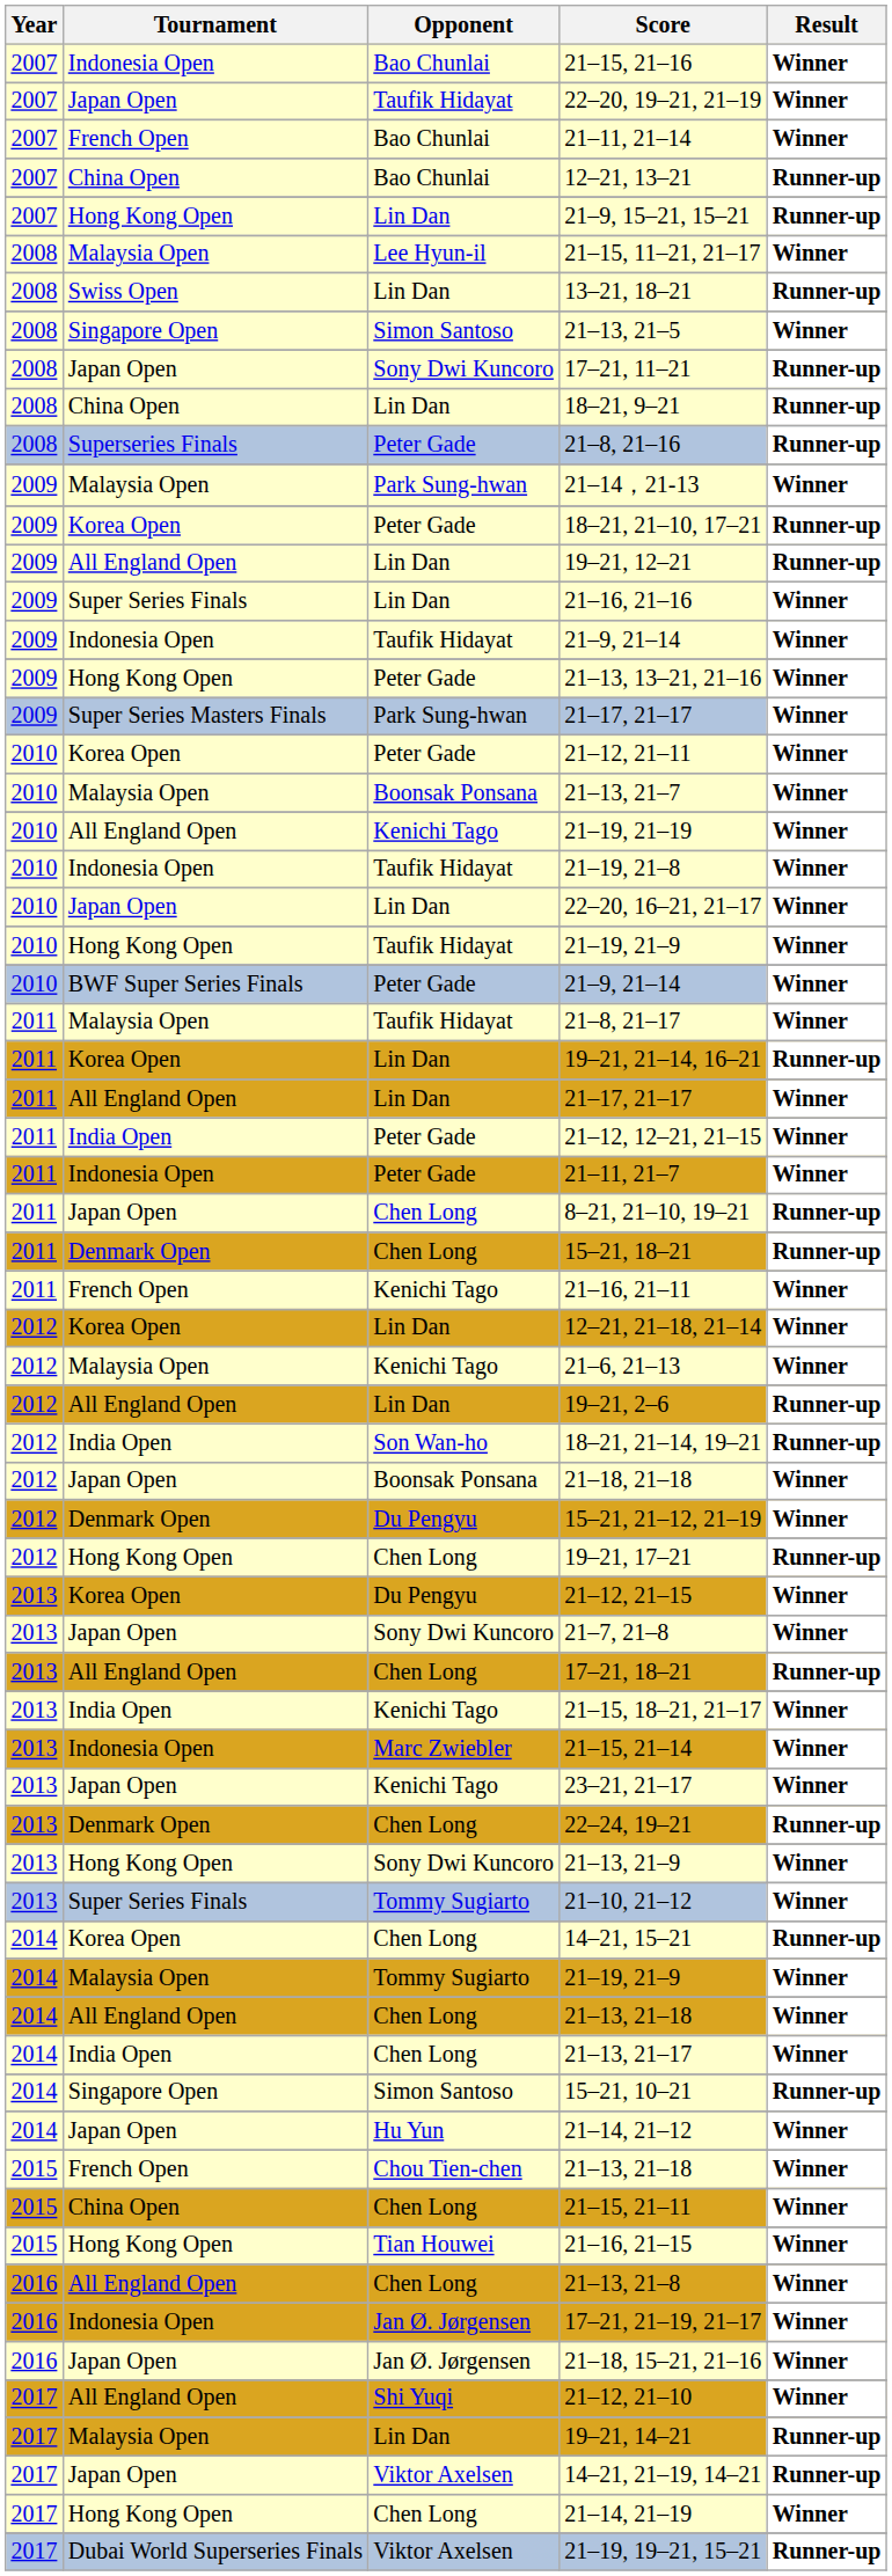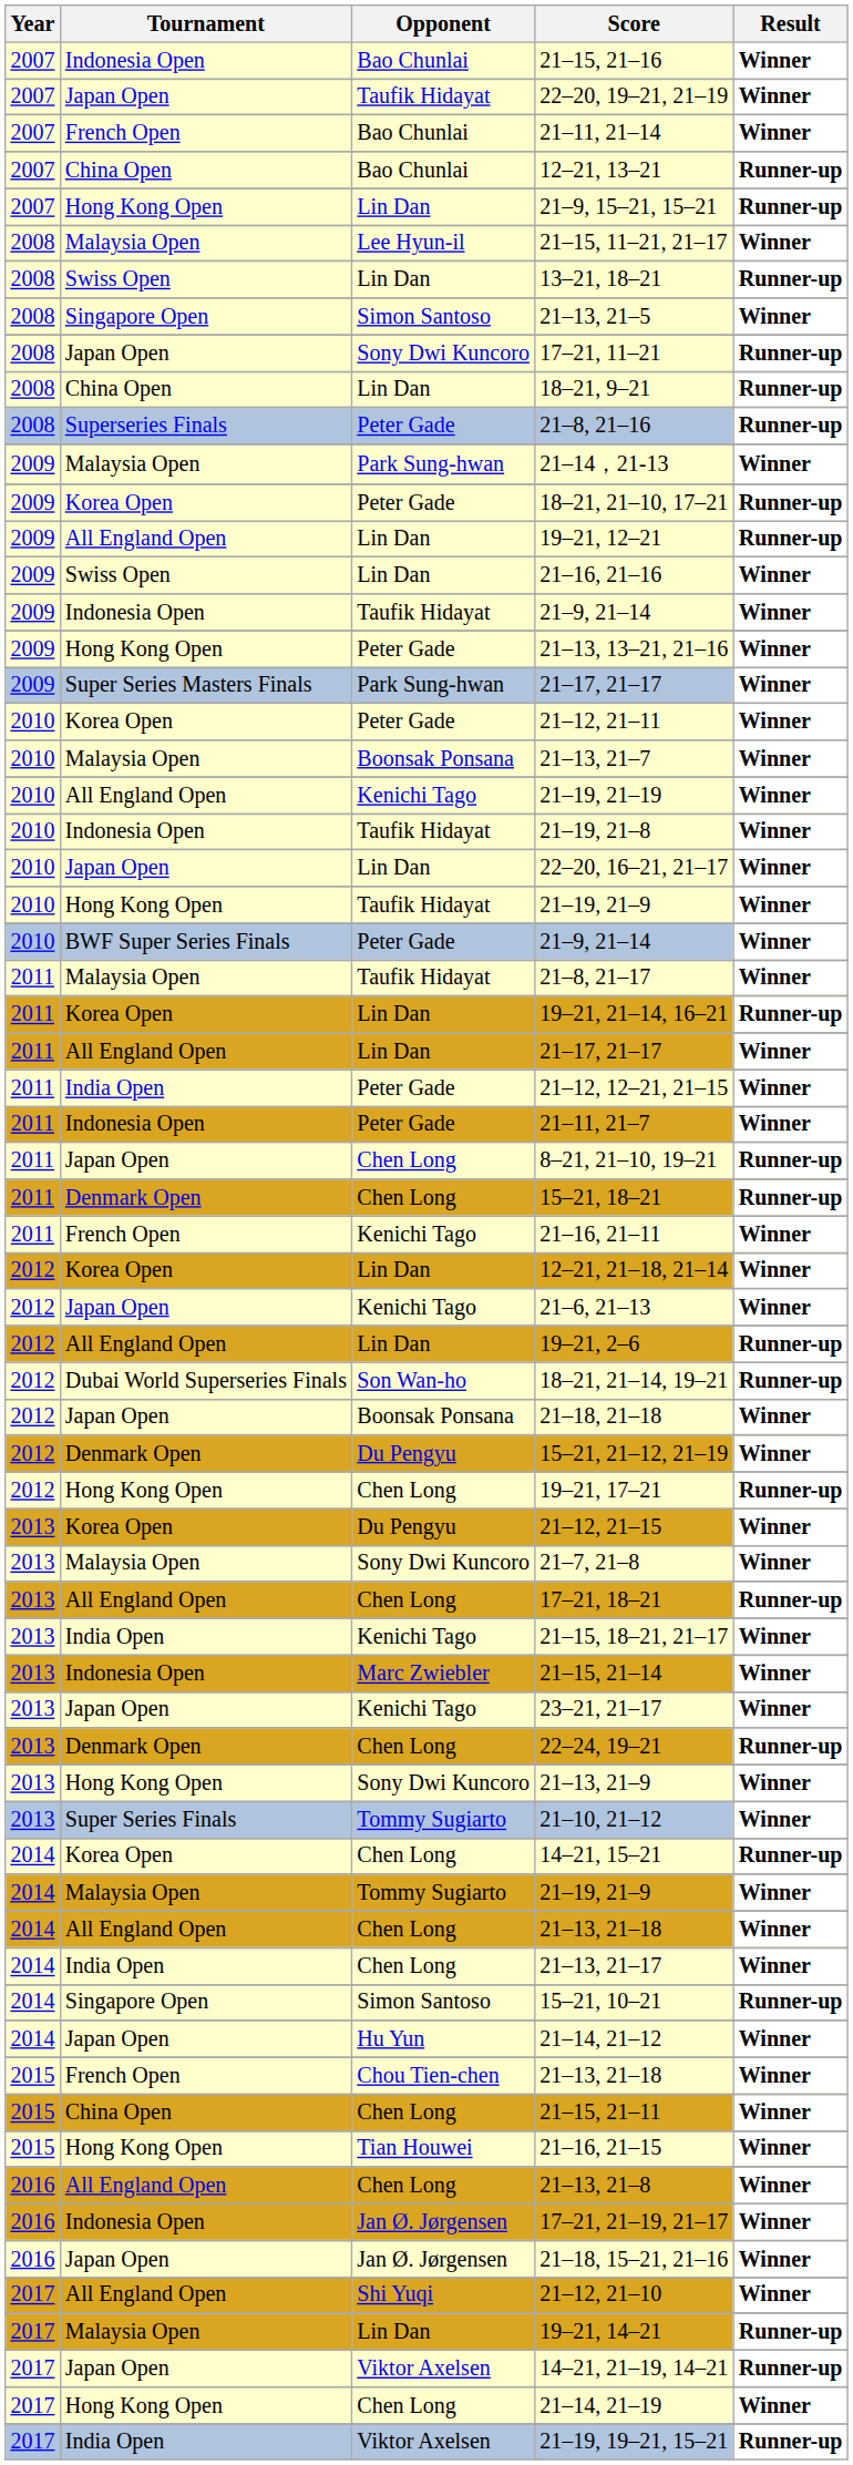21–16, 21–16 | Tournament: Super Series Finals -> Swiss Open
21–6, 21–13 | Tournament: Malaysia Open -> Japan Open
18–21, 21–14, 19–21 | Tournament: India Open -> Dubai World Superseries Finals
21–7, 21–8 | Tournament: Japan Open -> Malaysia Open
21–19, 19–21, 15–21 | Tournament: Dubai World Superseries Finals -> India Open
